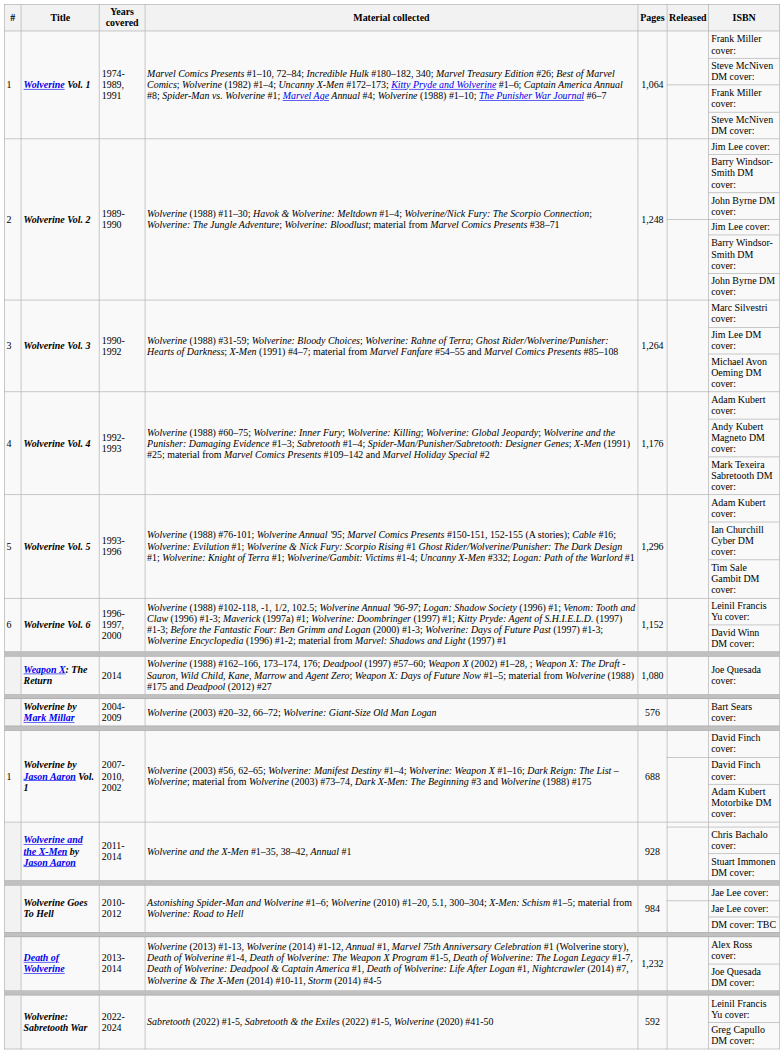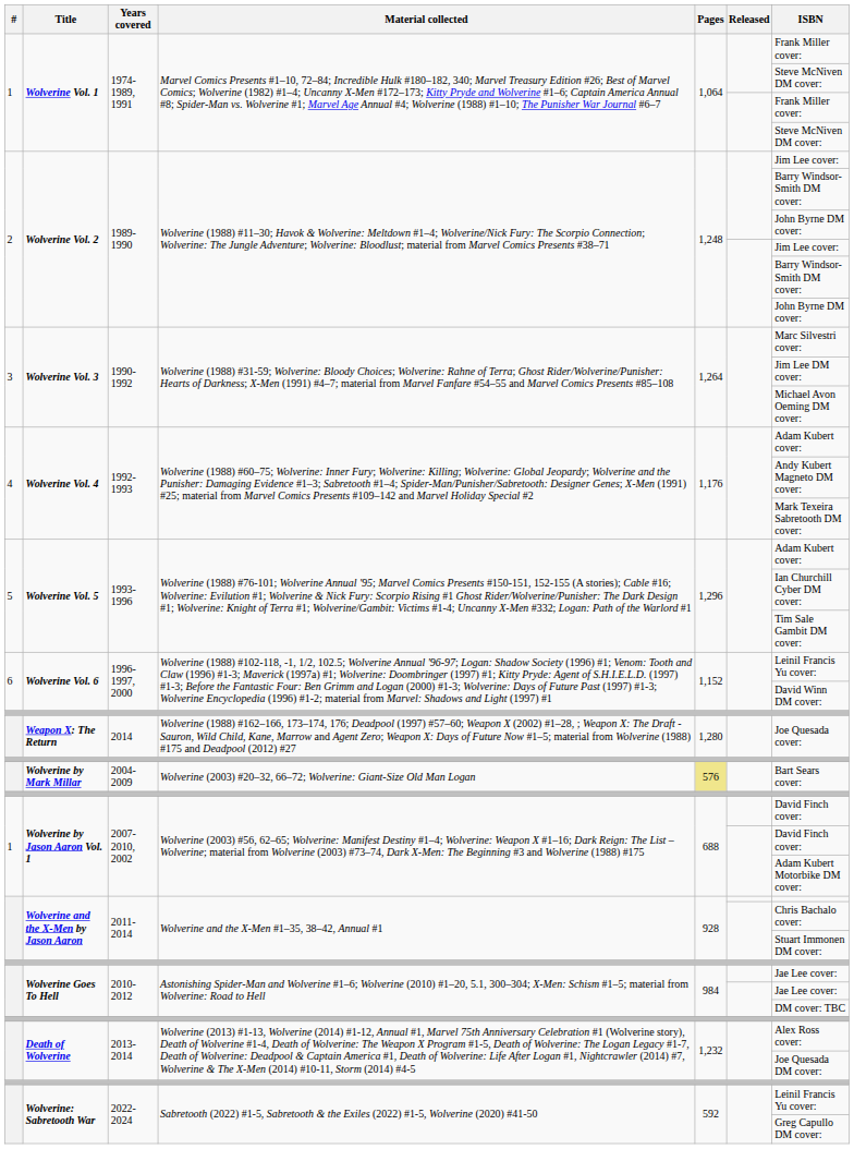Weapon X: The Return | Pages: 1,080 -> 1,280
Wolverine by Mark Millar | Pages: no background -> khaki background
